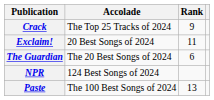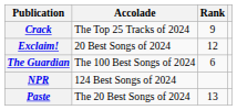Exclaim! | Rank: 11 -> 12
The Guardian | Accolade: The 20 Best Songs of 2024 -> The 100 Best Songs of 2024
Paste | Accolade: The 100 Best Songs of 2024 -> The 20 Best Songs of 2024
